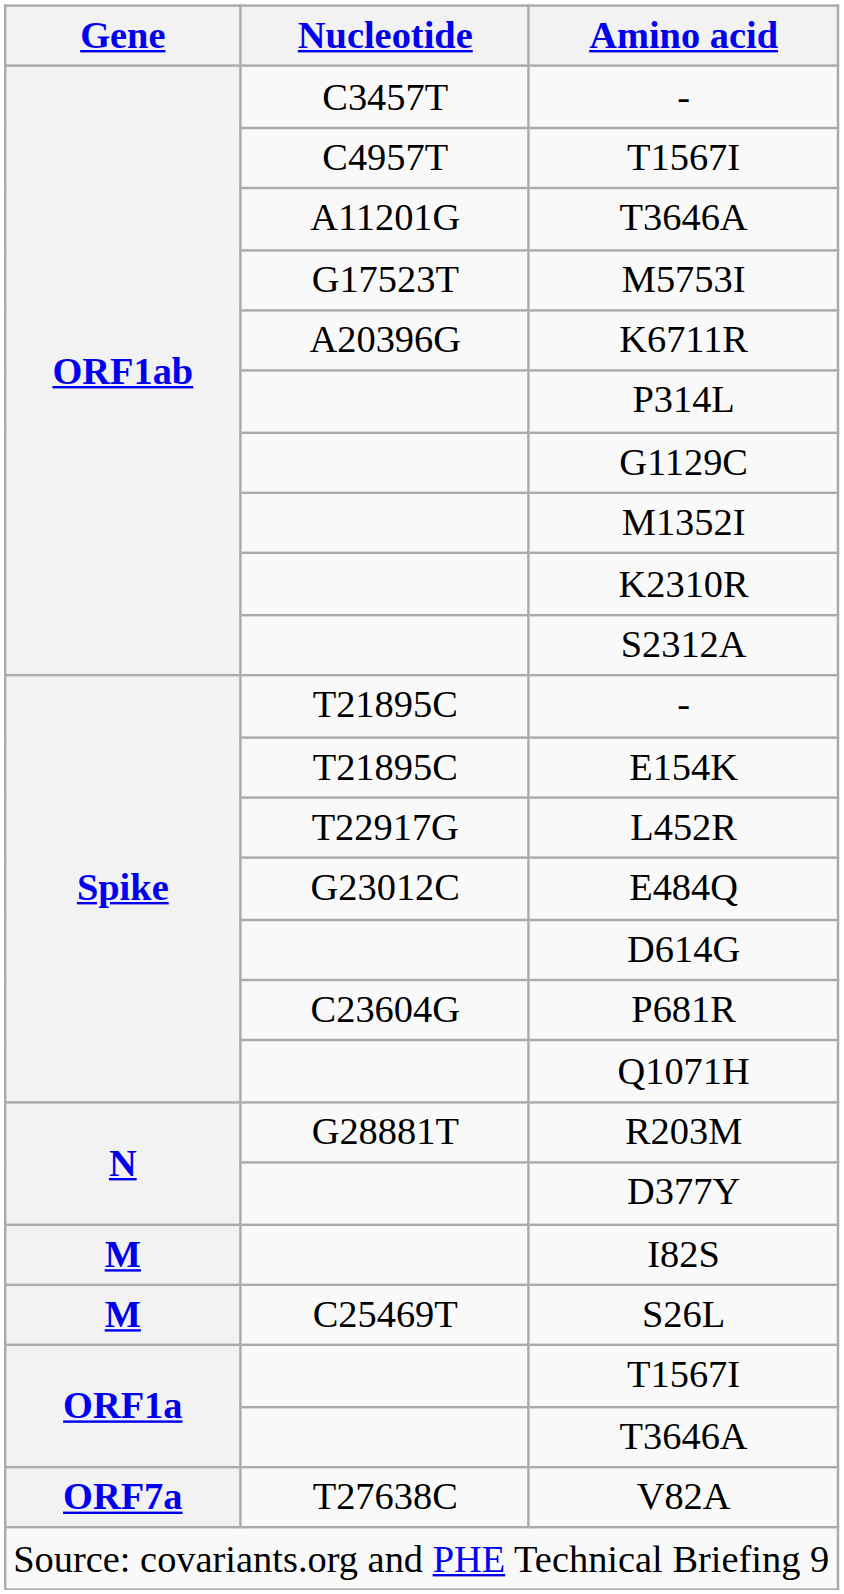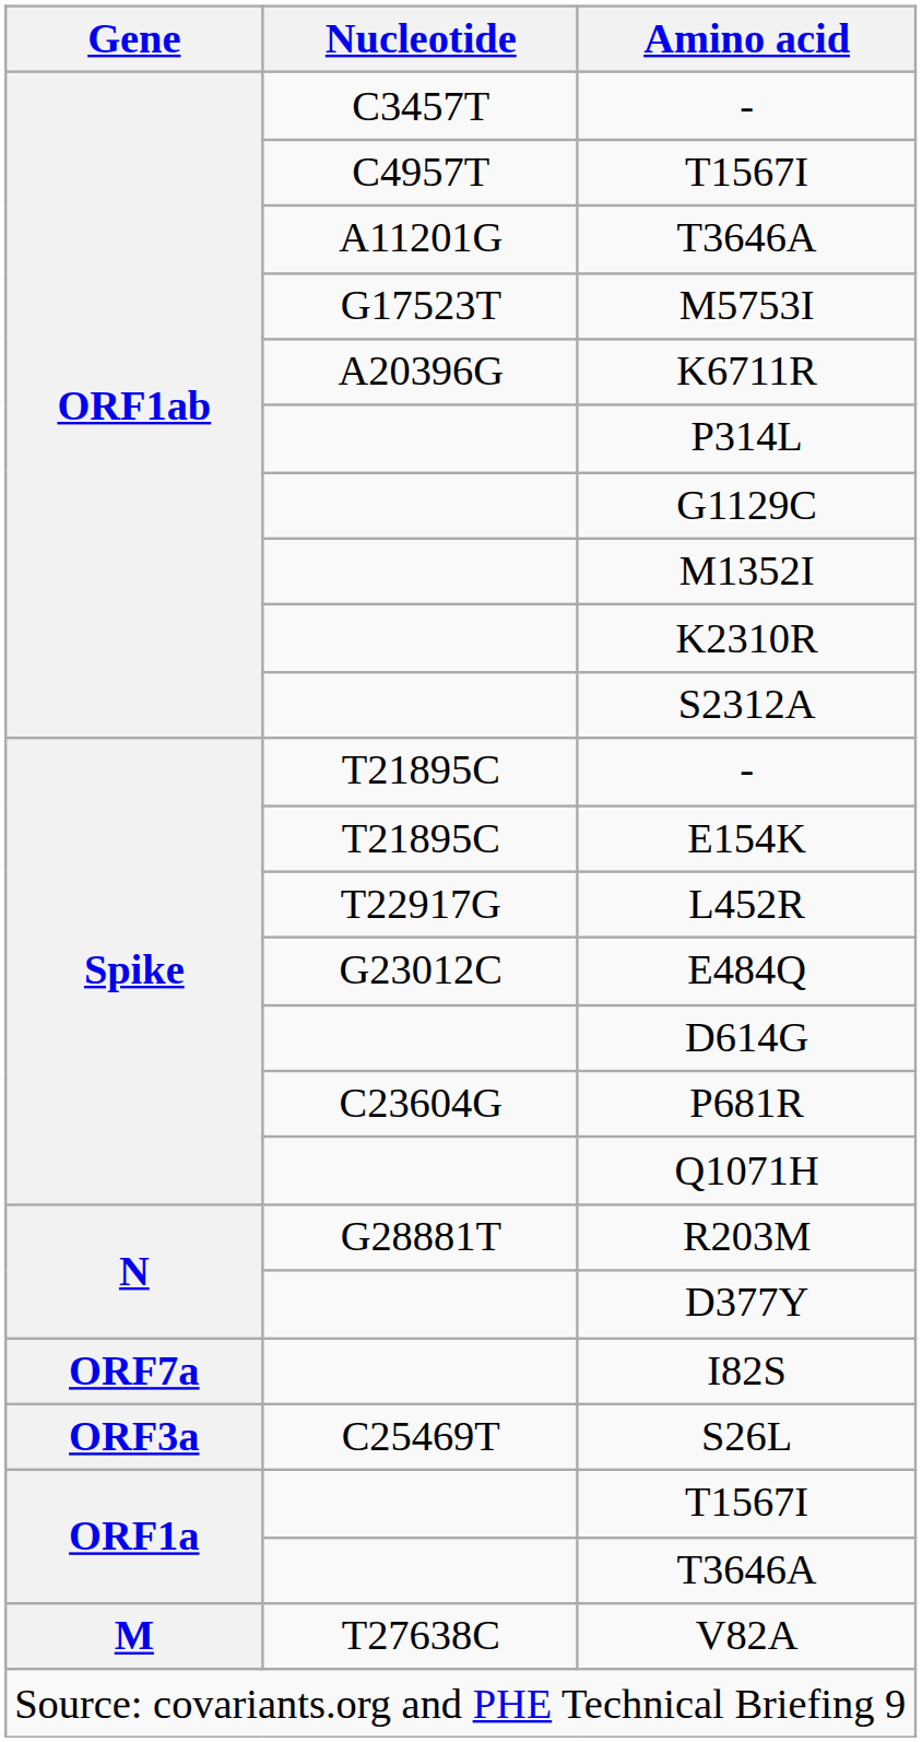I82S | Gene: M -> ORF7a
S26L | Gene: M -> ORF3a
V82A | Gene: ORF7a -> M
